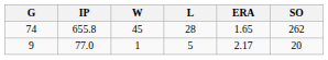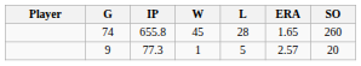+ column: Player
74 | SO: 262 -> 260
9 | IP: 77.0 -> 77.3
9 | ERA: 2.17 -> 2.57
